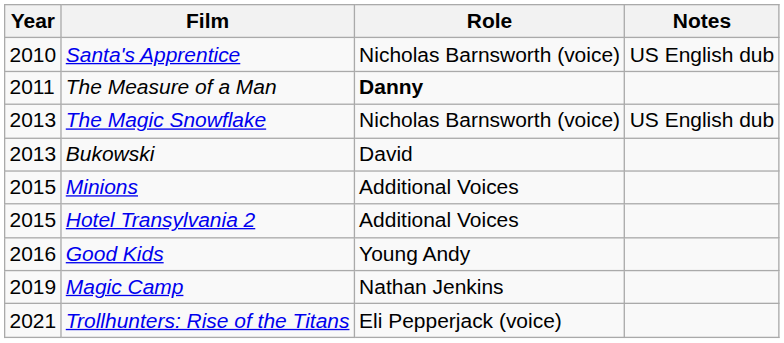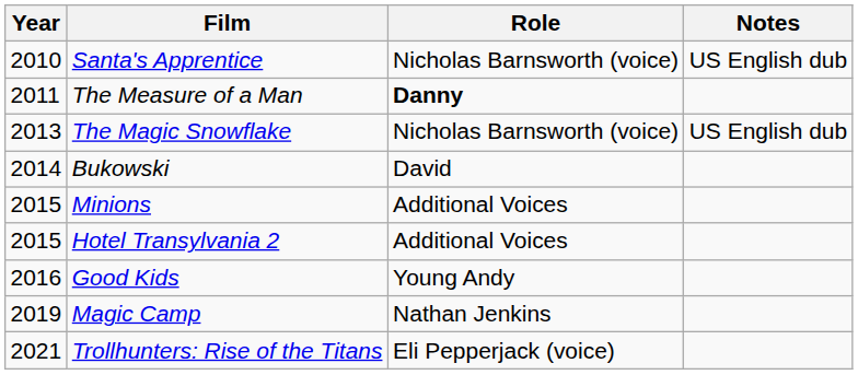Bukowski | Year: 2013 -> 2014
